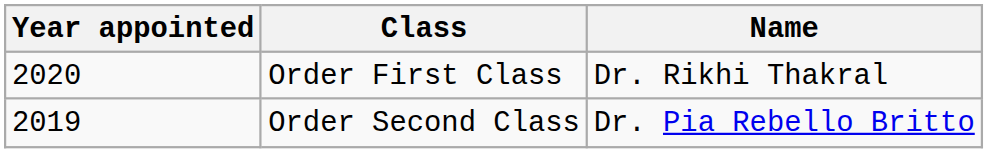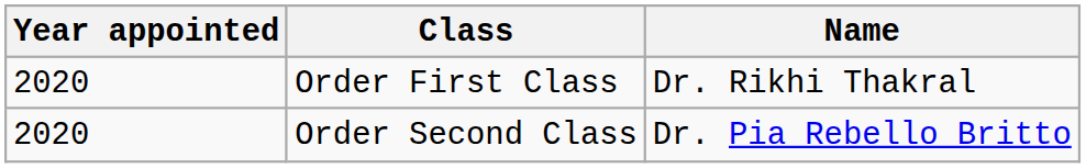Order Second Class | Year appointed: 2019 -> 2020
